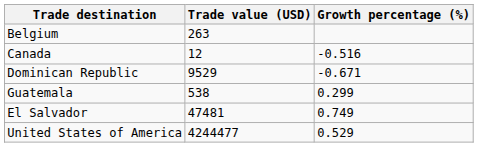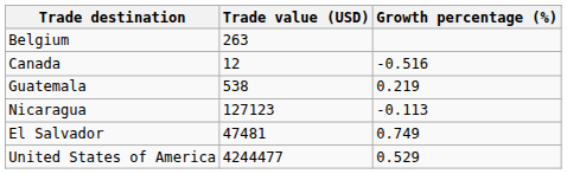- row: Dominican Republic | 9529 | -0.671
Guatemala | Growth percentage (%): 0.299 -> 0.219
+ row: Nicaragua | 127123 | -0.113
